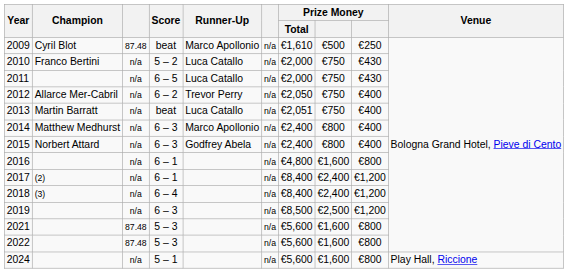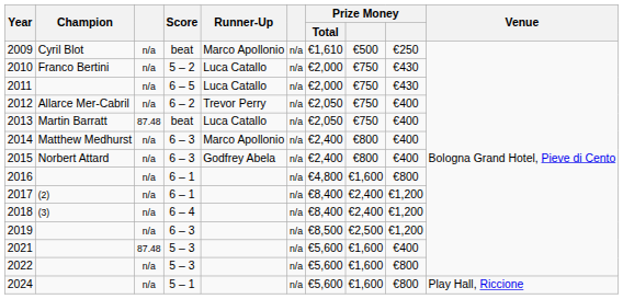2009 | column 3: 87.48 -> n/a
2013 | column 3: n/a -> 87.48
2013 | Prize Money / Total: €2,051 -> €2,050
2021 | column 9: €800 -> €400
2022 | column 3: 87.48 -> n/a
